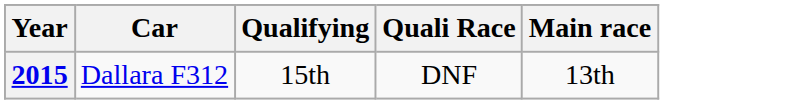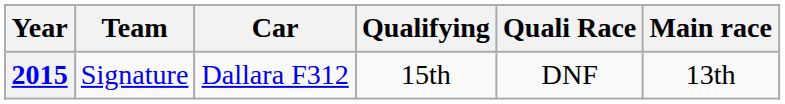+ column: Team | Signature
